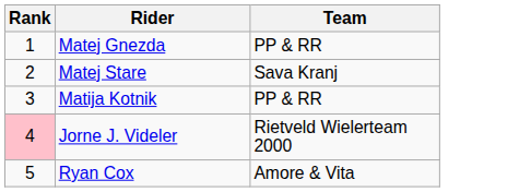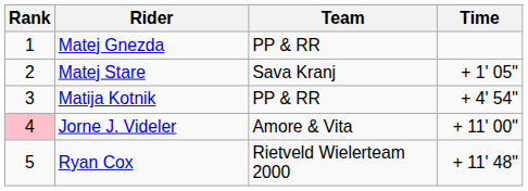+ column: Time | + 1' 05" | + 4' 54" | + 11' 00" | + 11' 48"
Jorne J. Videler | Team: Rietveld Wielerteam 2000 -> Amore & Vita
Ryan Cox | Team: Amore & Vita -> Rietveld Wielerteam 2000
